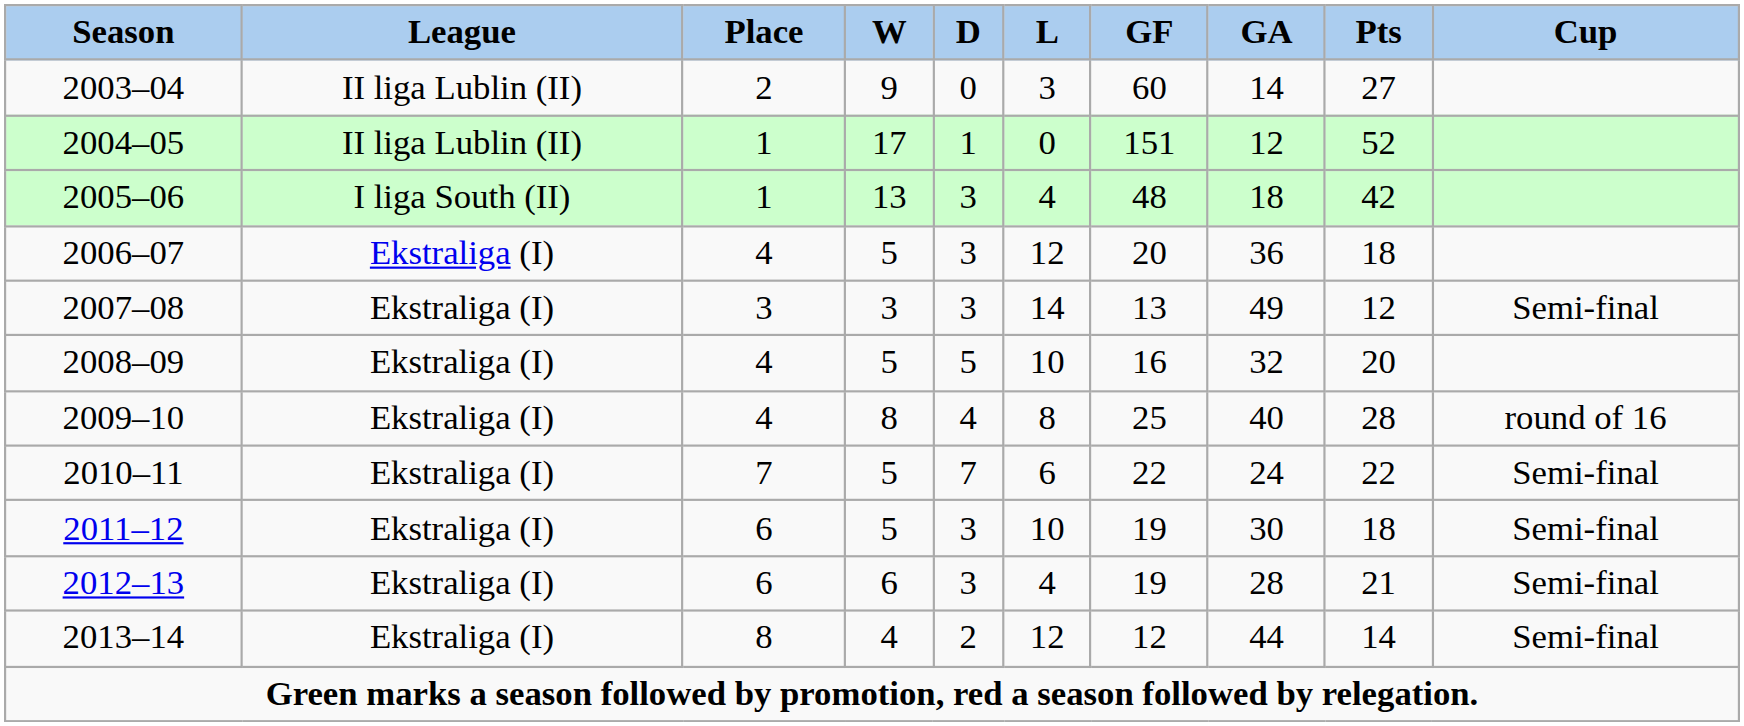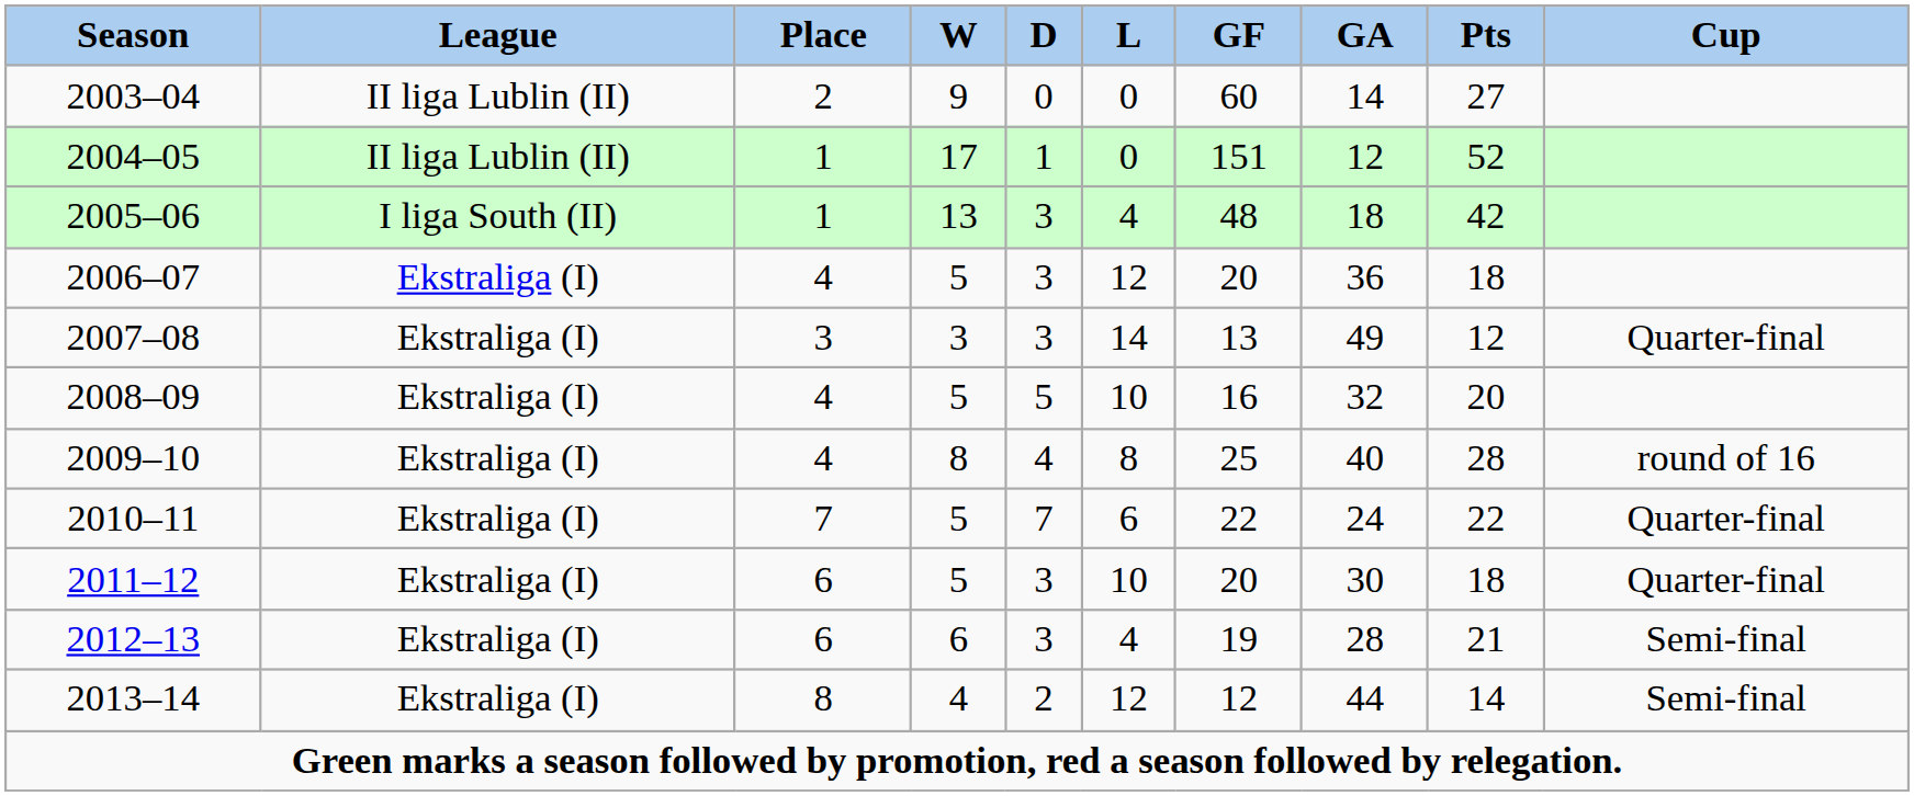2003–04 | L: 3 -> 0
2007–08 | Cup: Semi-final -> Quarter-final
2010–11 | Cup: Semi-final -> Quarter-final
2011–12 | GF: 19 -> 20
2011–12 | Cup: Semi-final -> Quarter-final
